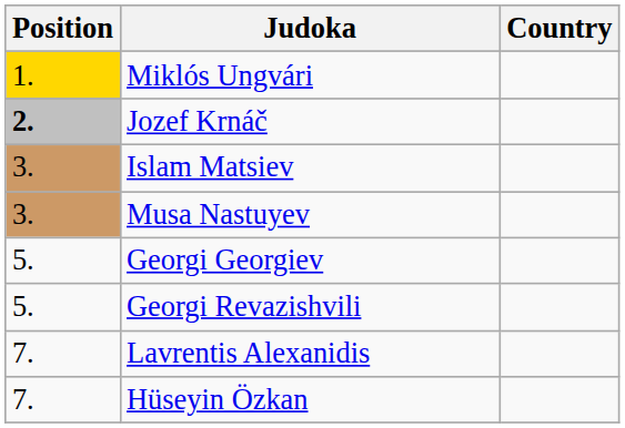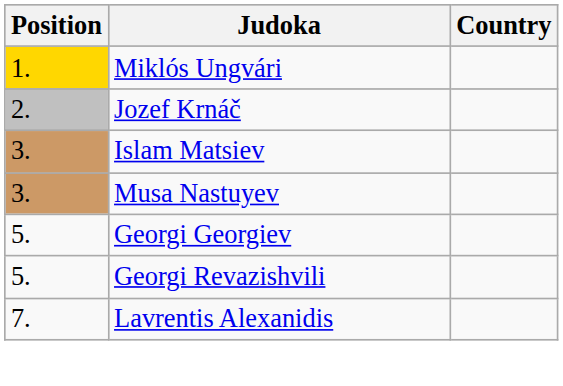Jozef Krnáč | Position: bold -> normal
- row: 7. | Hüseyin Özkan
